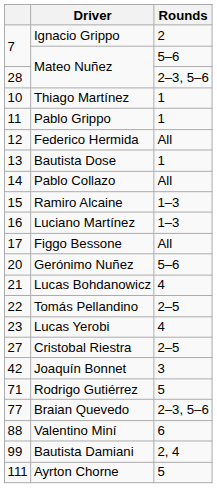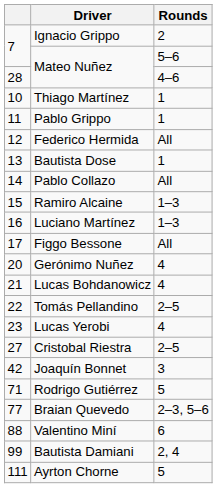28 / Mateo Nuñez | Rounds: 2–3, 5–6 -> 4–6
Gerónimo Nuñez | Rounds: 5–6 -> 4
